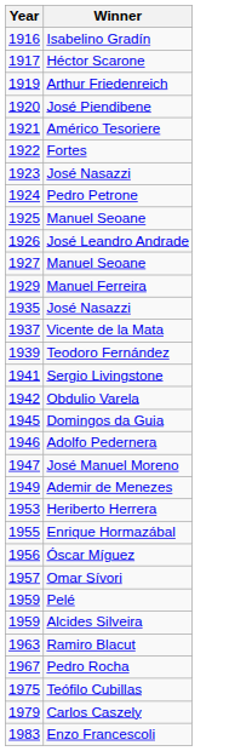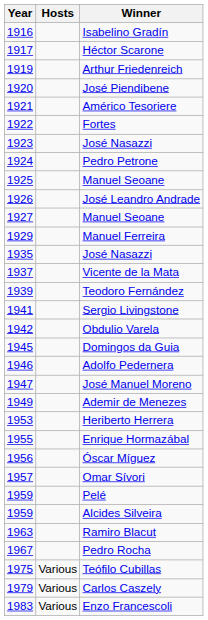+ column: Hosts | Various | Various | Various
